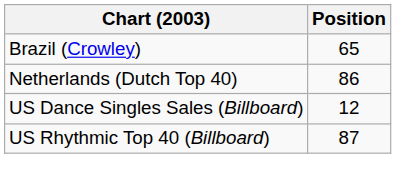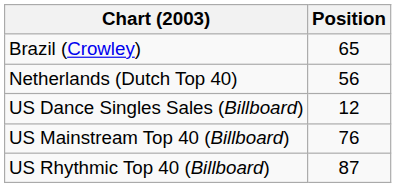Netherlands (Dutch Top 40) | Position: 86 -> 56
+ row: US Mainstream Top 40 (Billboard) | 76
